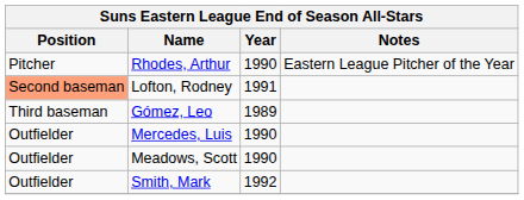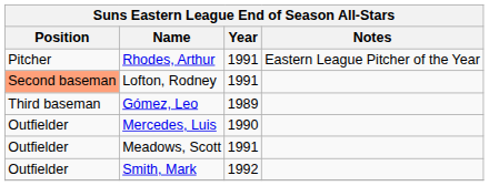Rhodes, Arthur | Year: 1990 -> 1991
Meadows, Scott | Year: 1990 -> 1991
